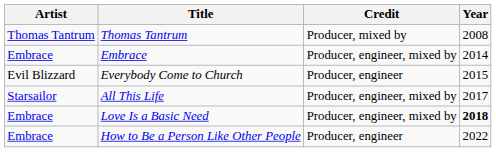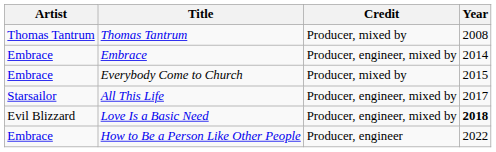Everybody Come to Church | Artist: Evil Blizzard -> Embrace
Everybody Come to Church | Credit: Producer, engineer -> Producer, mixed by
Love Is a Basic Need | Artist: Embrace -> Evil Blizzard
